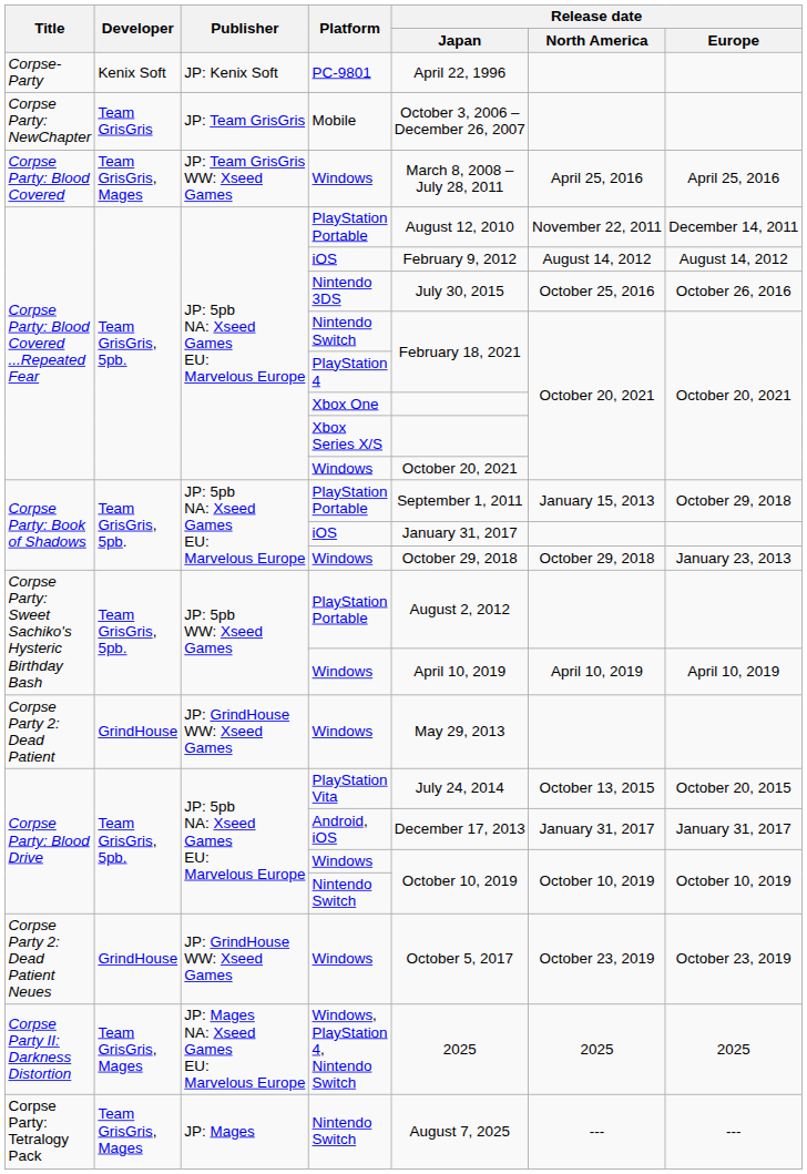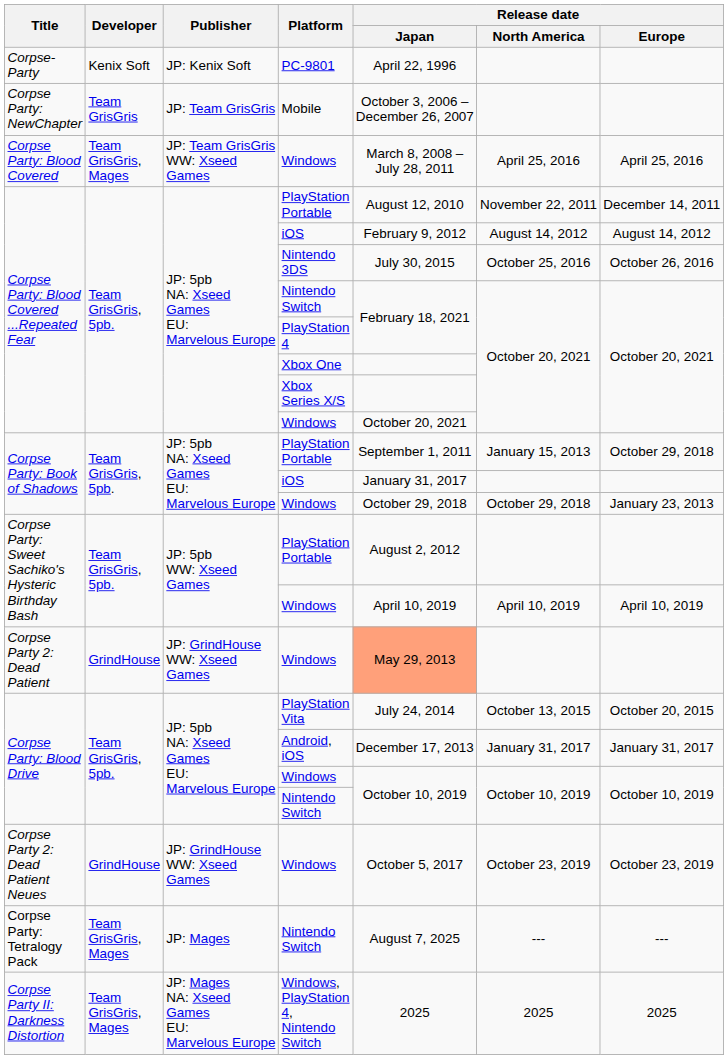Corpse Party 2: Dead Patient / Windows | Release date / Japan: no background -> lightsalmon background
rows swapped: Windows, PlayStation 4, Nintendo Switch <-> Corpse Party: Tetralogy Pack / Nintendo Switch
